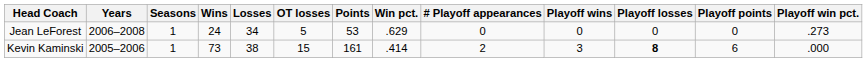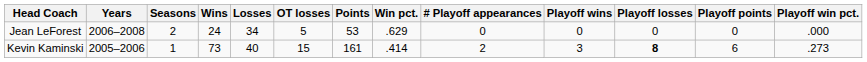Jean LeForest | Seasons: 1 -> 2
Jean LeForest | Playoff win pct.: .273 -> .000
Kevin Kaminski | Losses: 38 -> 40
Kevin Kaminski | Playoff win pct.: .000 -> .273
